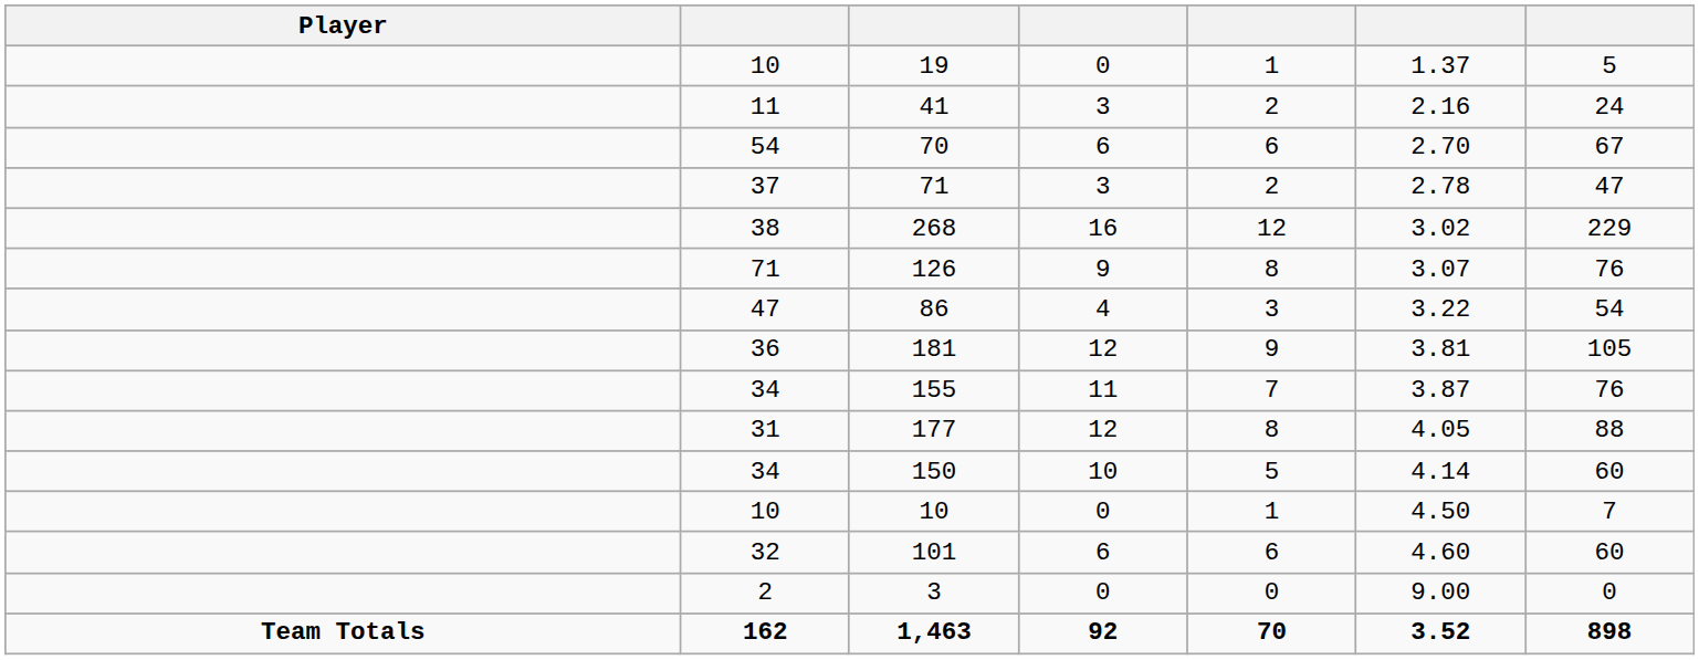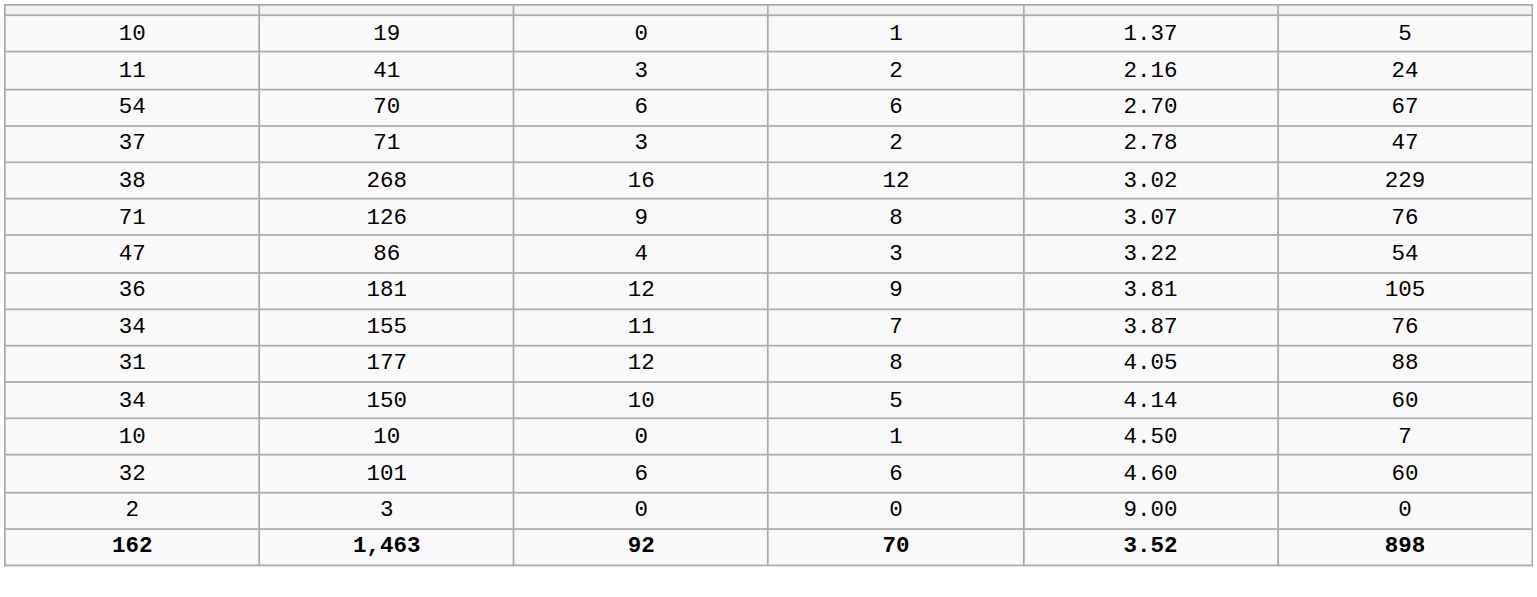- column: Player | Team Totals
